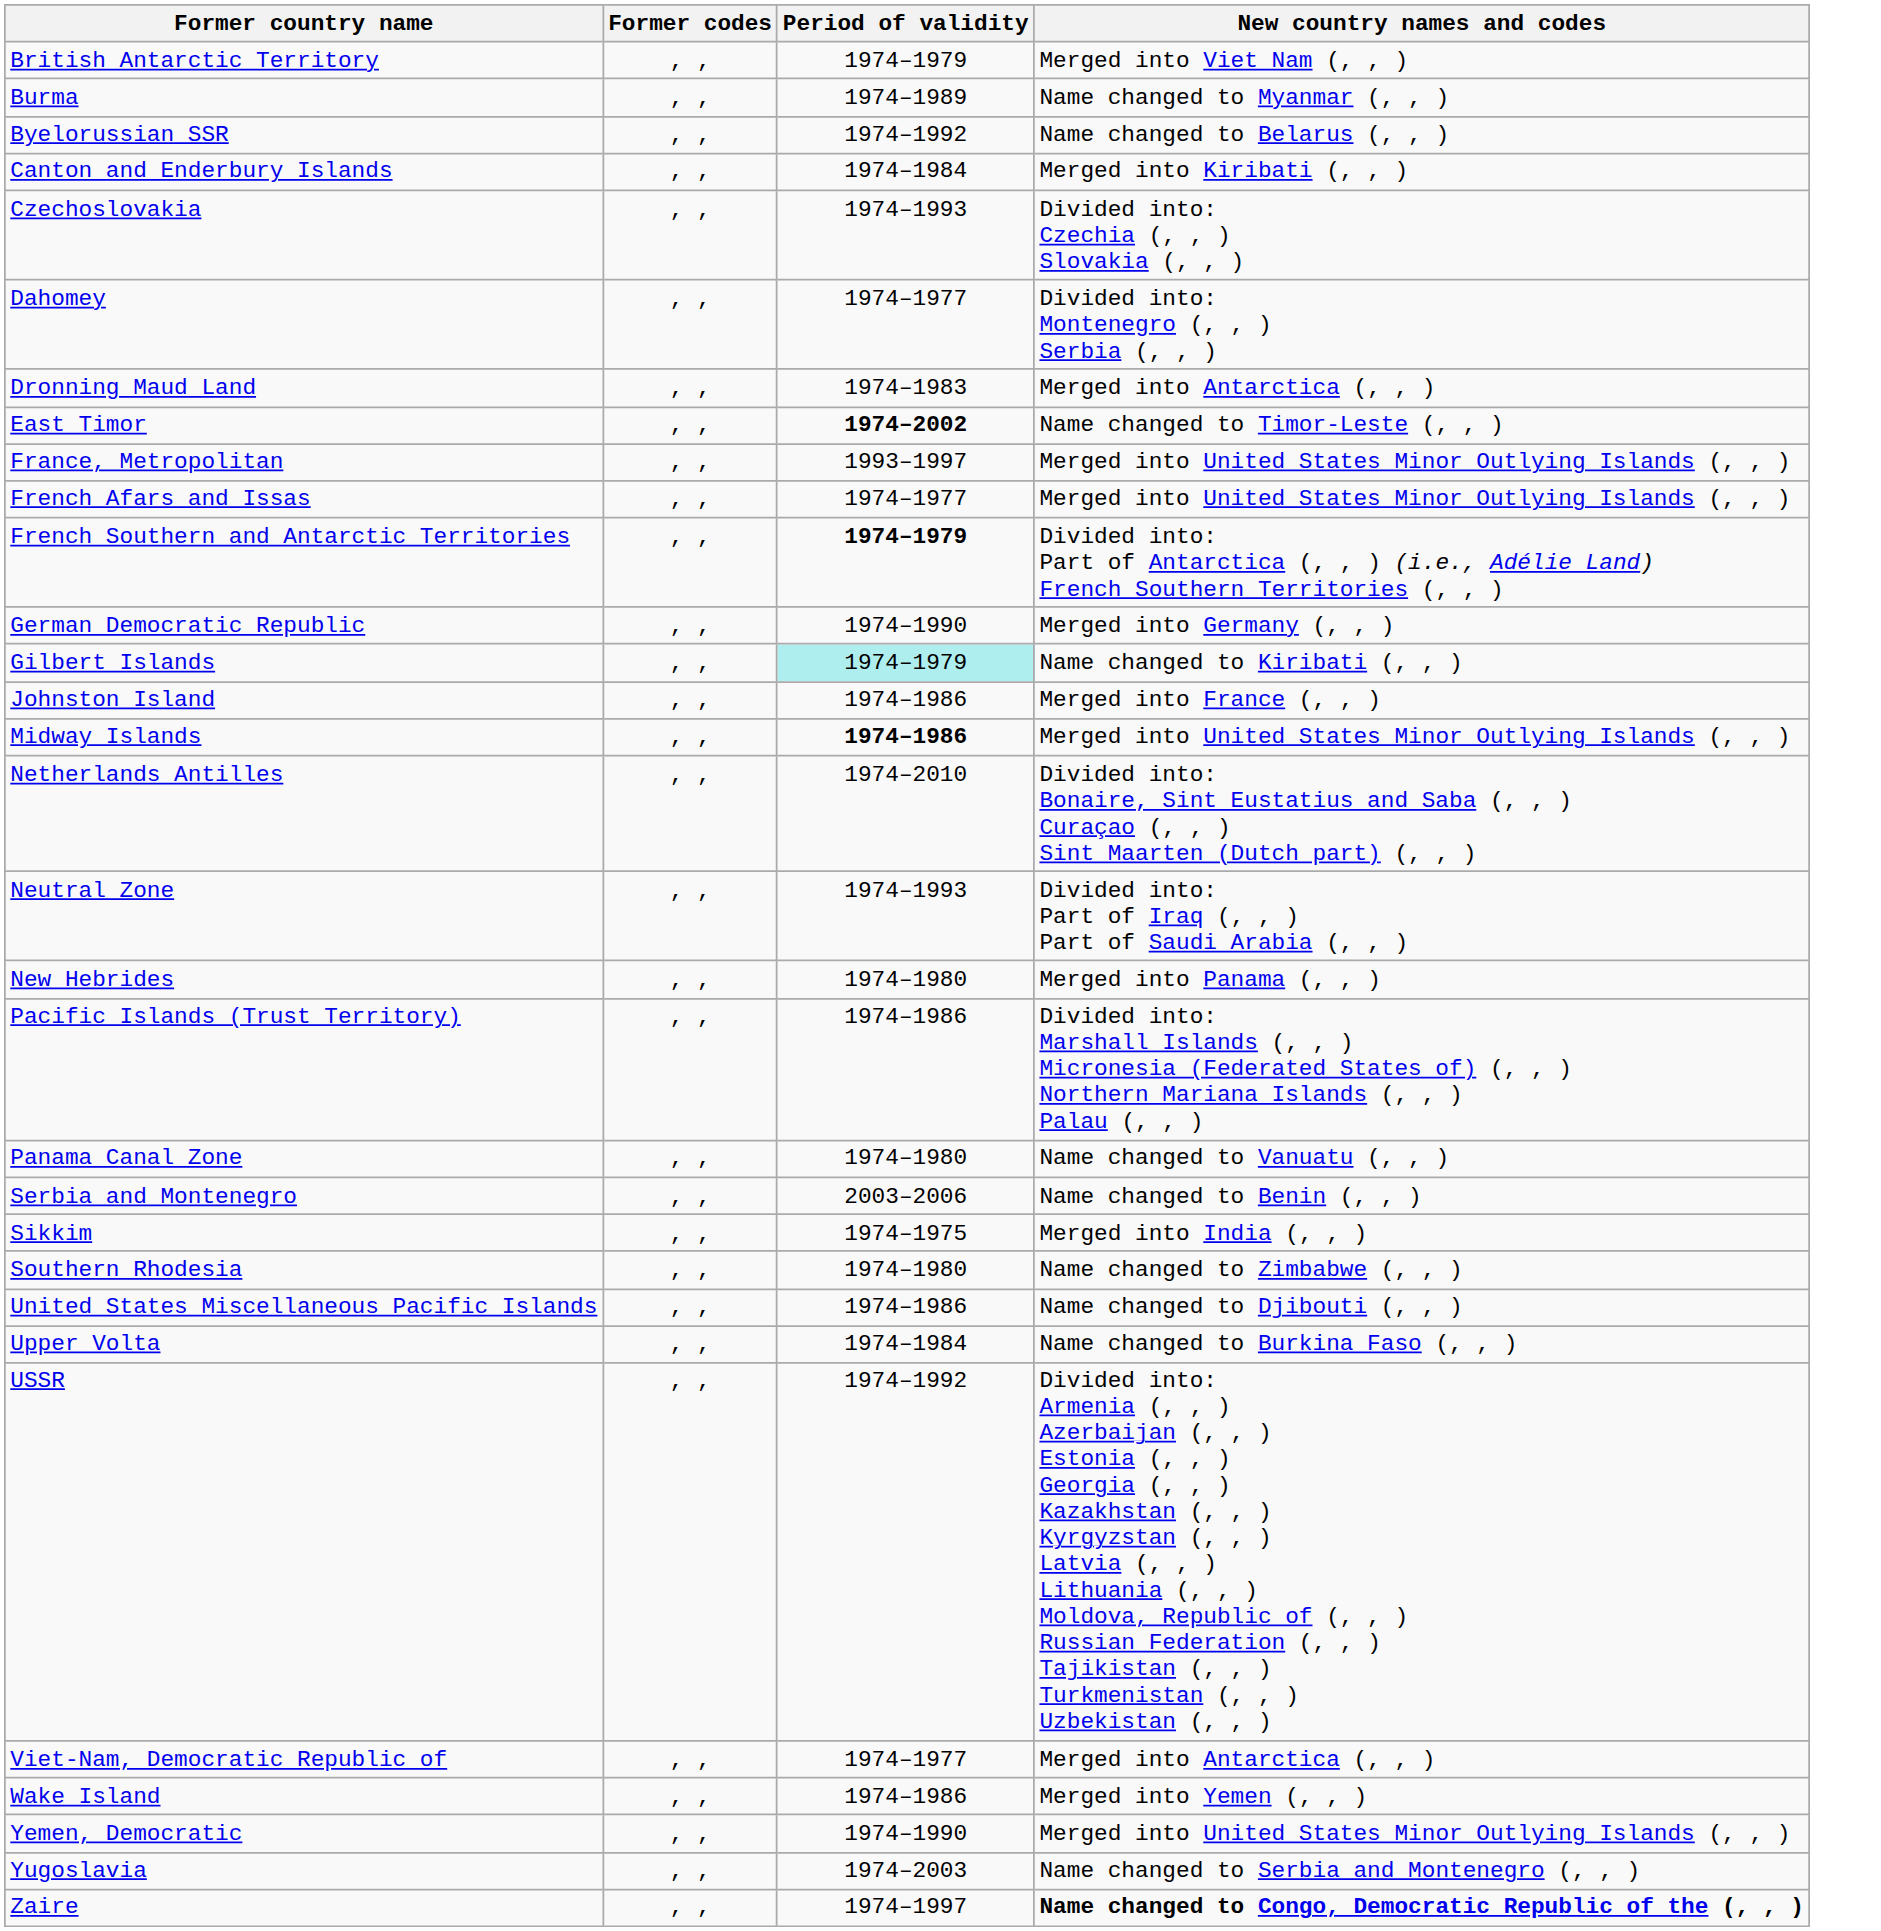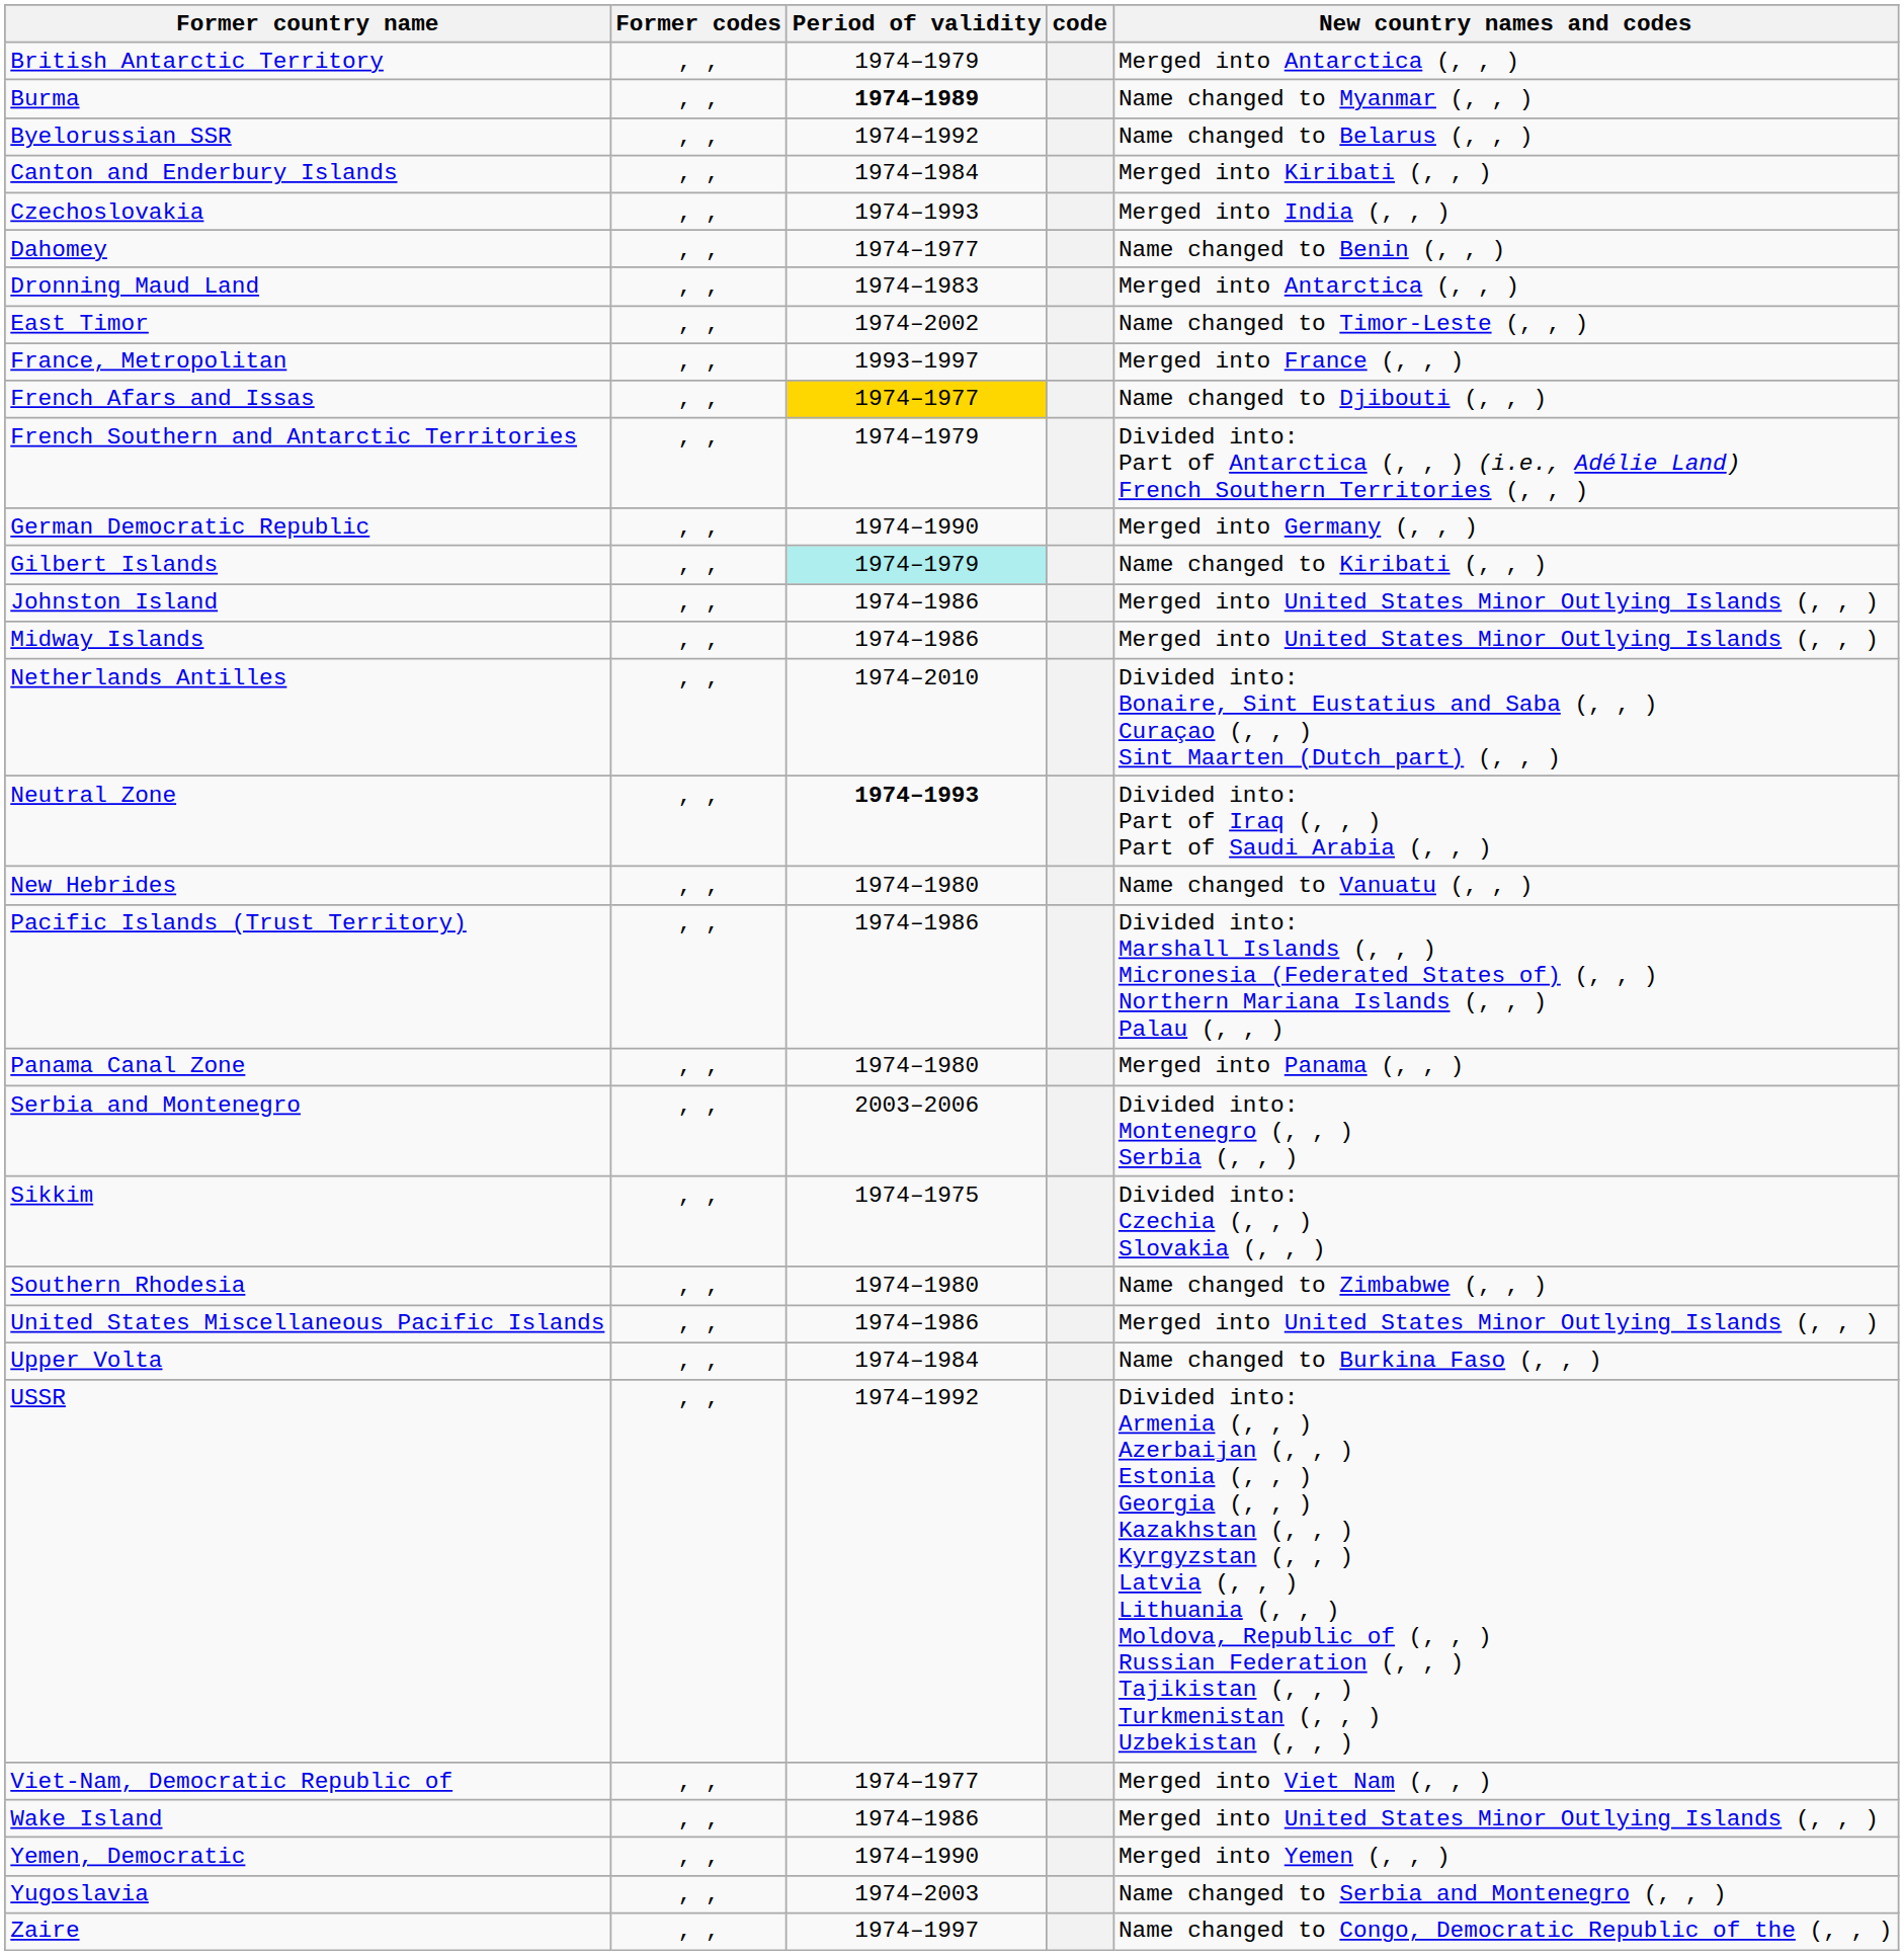+ column: code
British Antarctic Territory | New country names and codes: Merged into Viet Nam (, , ) -> Merged into Antarctica (, , )
Burma | Period of validity: normal -> bold
Czechoslovakia | New country names and codes: Divided into: Czechia (, , ) Slovakia (, , ) -> Merged into India (, , )
Dahomey | New country names and codes: Divided into: Montenegro (, , ) Serbia (, , ) -> Name changed to Benin (, , )
East Timor | Period of validity: bold -> normal
France, Metropolitan | New country names and codes: Merged into United States Minor Outlying Islands (, , ) -> Merged into France (, , )
French Afars and Issas | Period of validity: no background -> gold background
French Afars and Issas | New country names and codes: Merged into United States Minor Outlying Islands (, , ) -> Name changed to Djibouti (, , )
French Southern and Antarctic Territories | Period of validity: bold -> normal
Johnston Island | New country names and codes: Merged into France (, , ) -> Merged into United States Minor Outlying Islands (, , )
Midway Islands | Period of validity: bold -> normal
Neutral Zone | Period of validity: normal -> bold
New Hebrides | New country names and codes: Merged into Panama (, , ) -> Name changed to Vanuatu (, , )
Panama Canal Zone | New country names and codes: Name changed to Vanuatu (, , ) -> Merged into Panama (, , )
Serbia and Montenegro | New country names and codes: Name changed to Benin (, , ) -> Divided into: Montenegro (, , ) Serbia (, , )
Sikkim | New country names and codes: Merged into India (, , ) -> Divided into: Czechia (, , ) Slovakia (, , )
United States Miscellaneous Pacific Islands | New country names and codes: Name changed to Djibouti (, , ) -> Merged into United States Minor Outlying Islands (, , )
Viet-Nam, Democratic Republic of | New country names and codes: Merged into Antarctica (, , ) -> Merged into Viet Nam (, , )
Wake Island | New country names and codes: Merged into Yemen (, , ) -> Merged into United States Minor Outlying Islands (, , )
Yemen, Democratic | New country names and codes: Merged into United States Minor Outlying Islands (, , ) -> Merged into Yemen (, , )
Zaire | New country names and codes: bold -> normal
